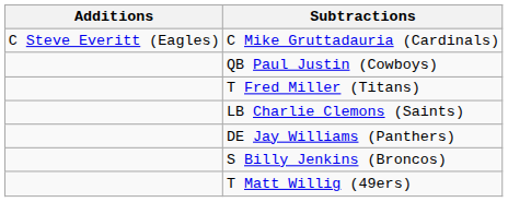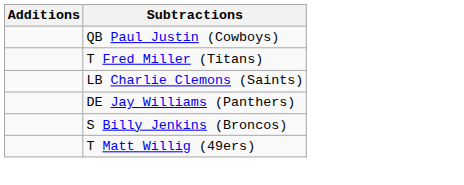- row: C Steve Everitt (Eagles) | C Mike Gruttadauria (Cardinals)
